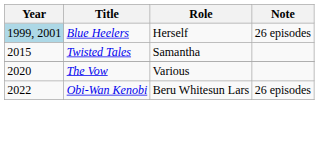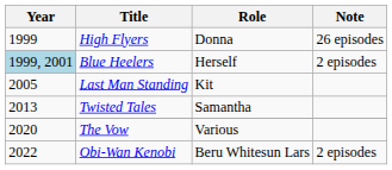+ row: 1999 | High Flyers | Donna | 26 episodes
Blue Heelers | Note: 26 episodes -> 2 episodes
+ row: 2005 | Last Man Standing | Kit
Twisted Tales | Year: 2015 -> 2013
Obi-Wan Kenobi | Note: 26 episodes -> 2 episodes
